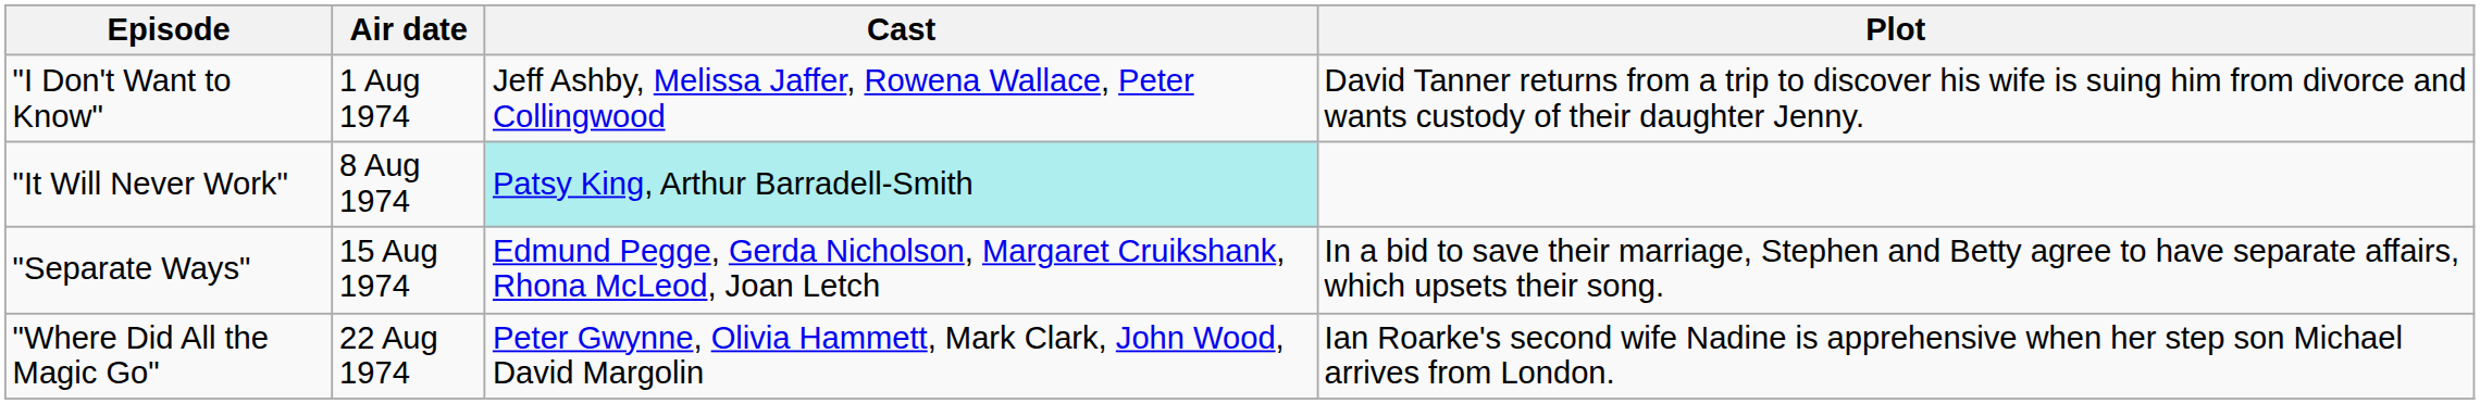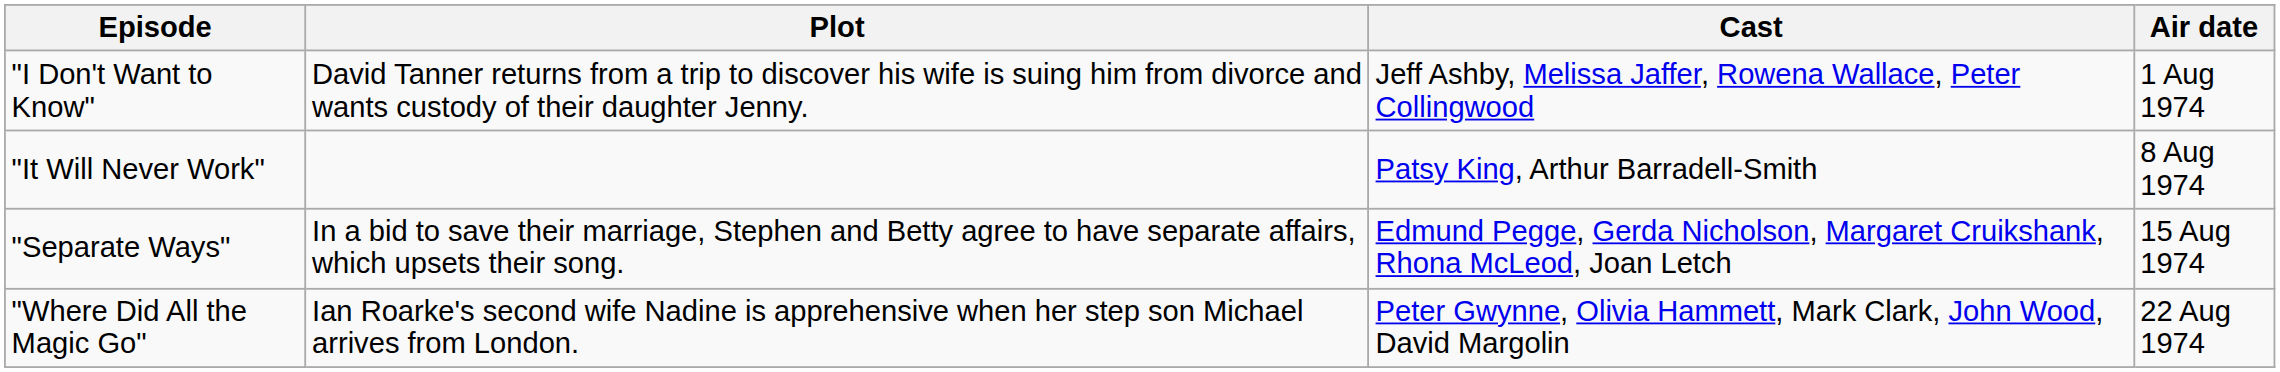columns swapped: Plot <-> Air date
"It Will Never Work" | Cast: paleturquoise background -> no background
